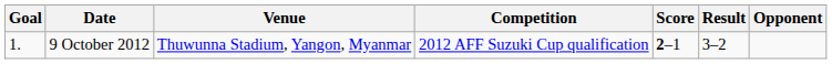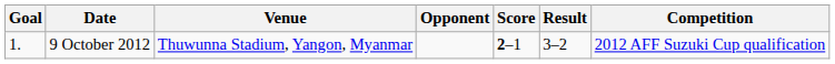columns swapped: Opponent <-> Competition
